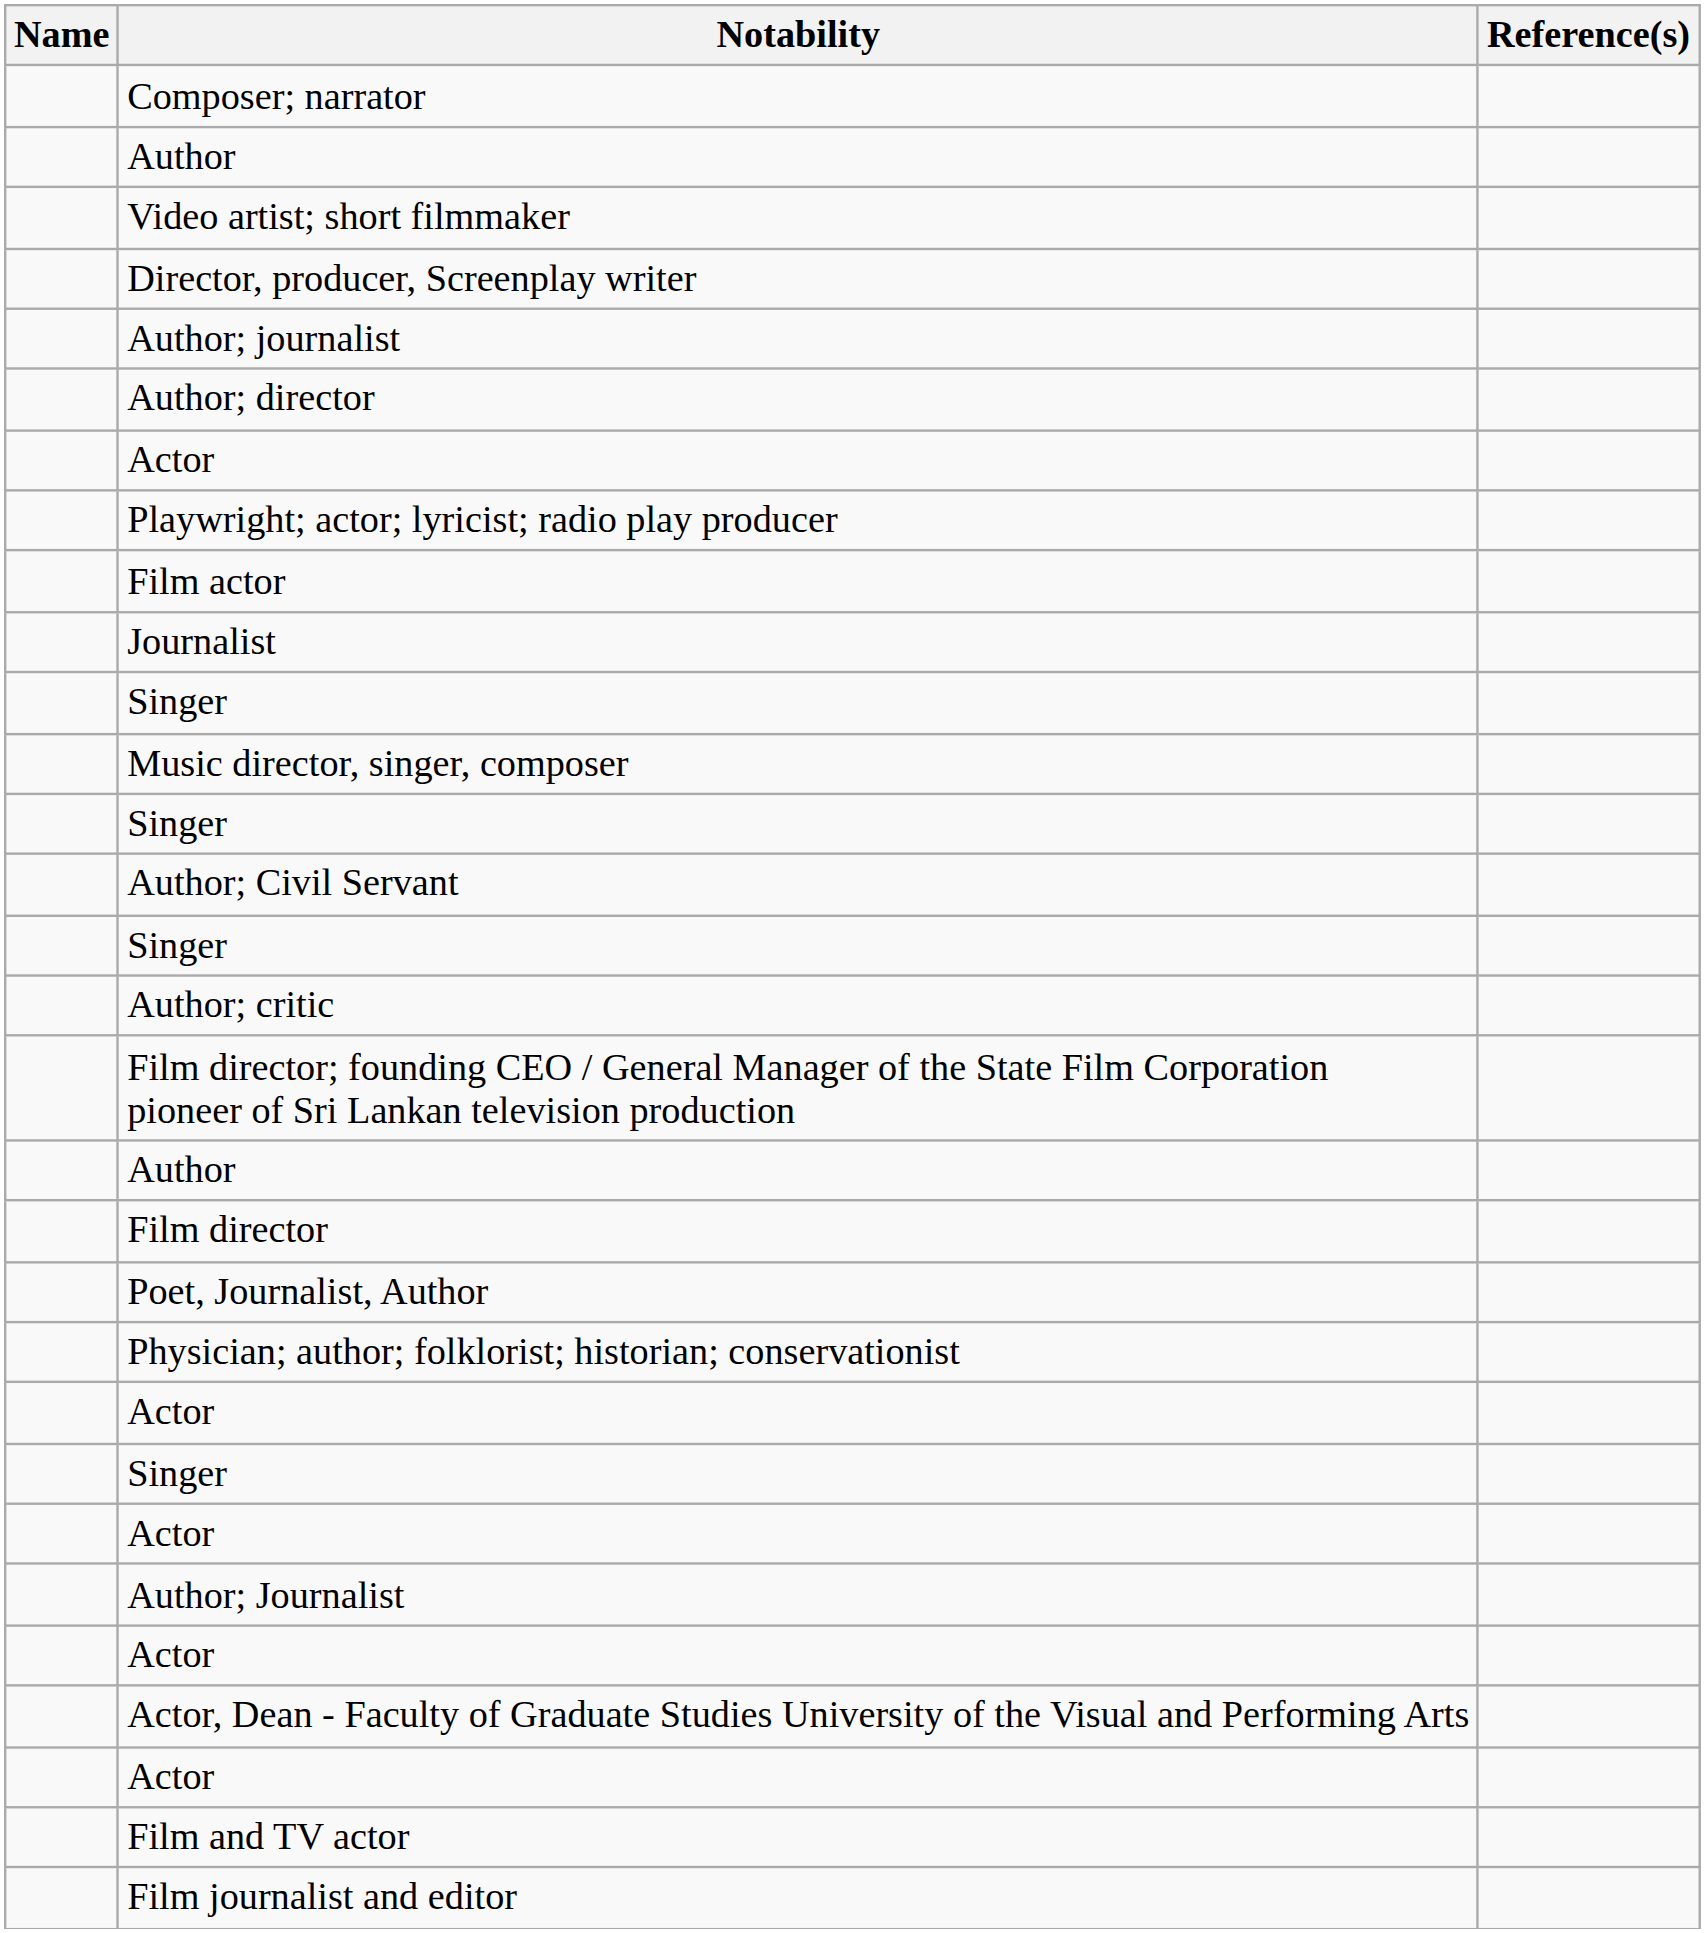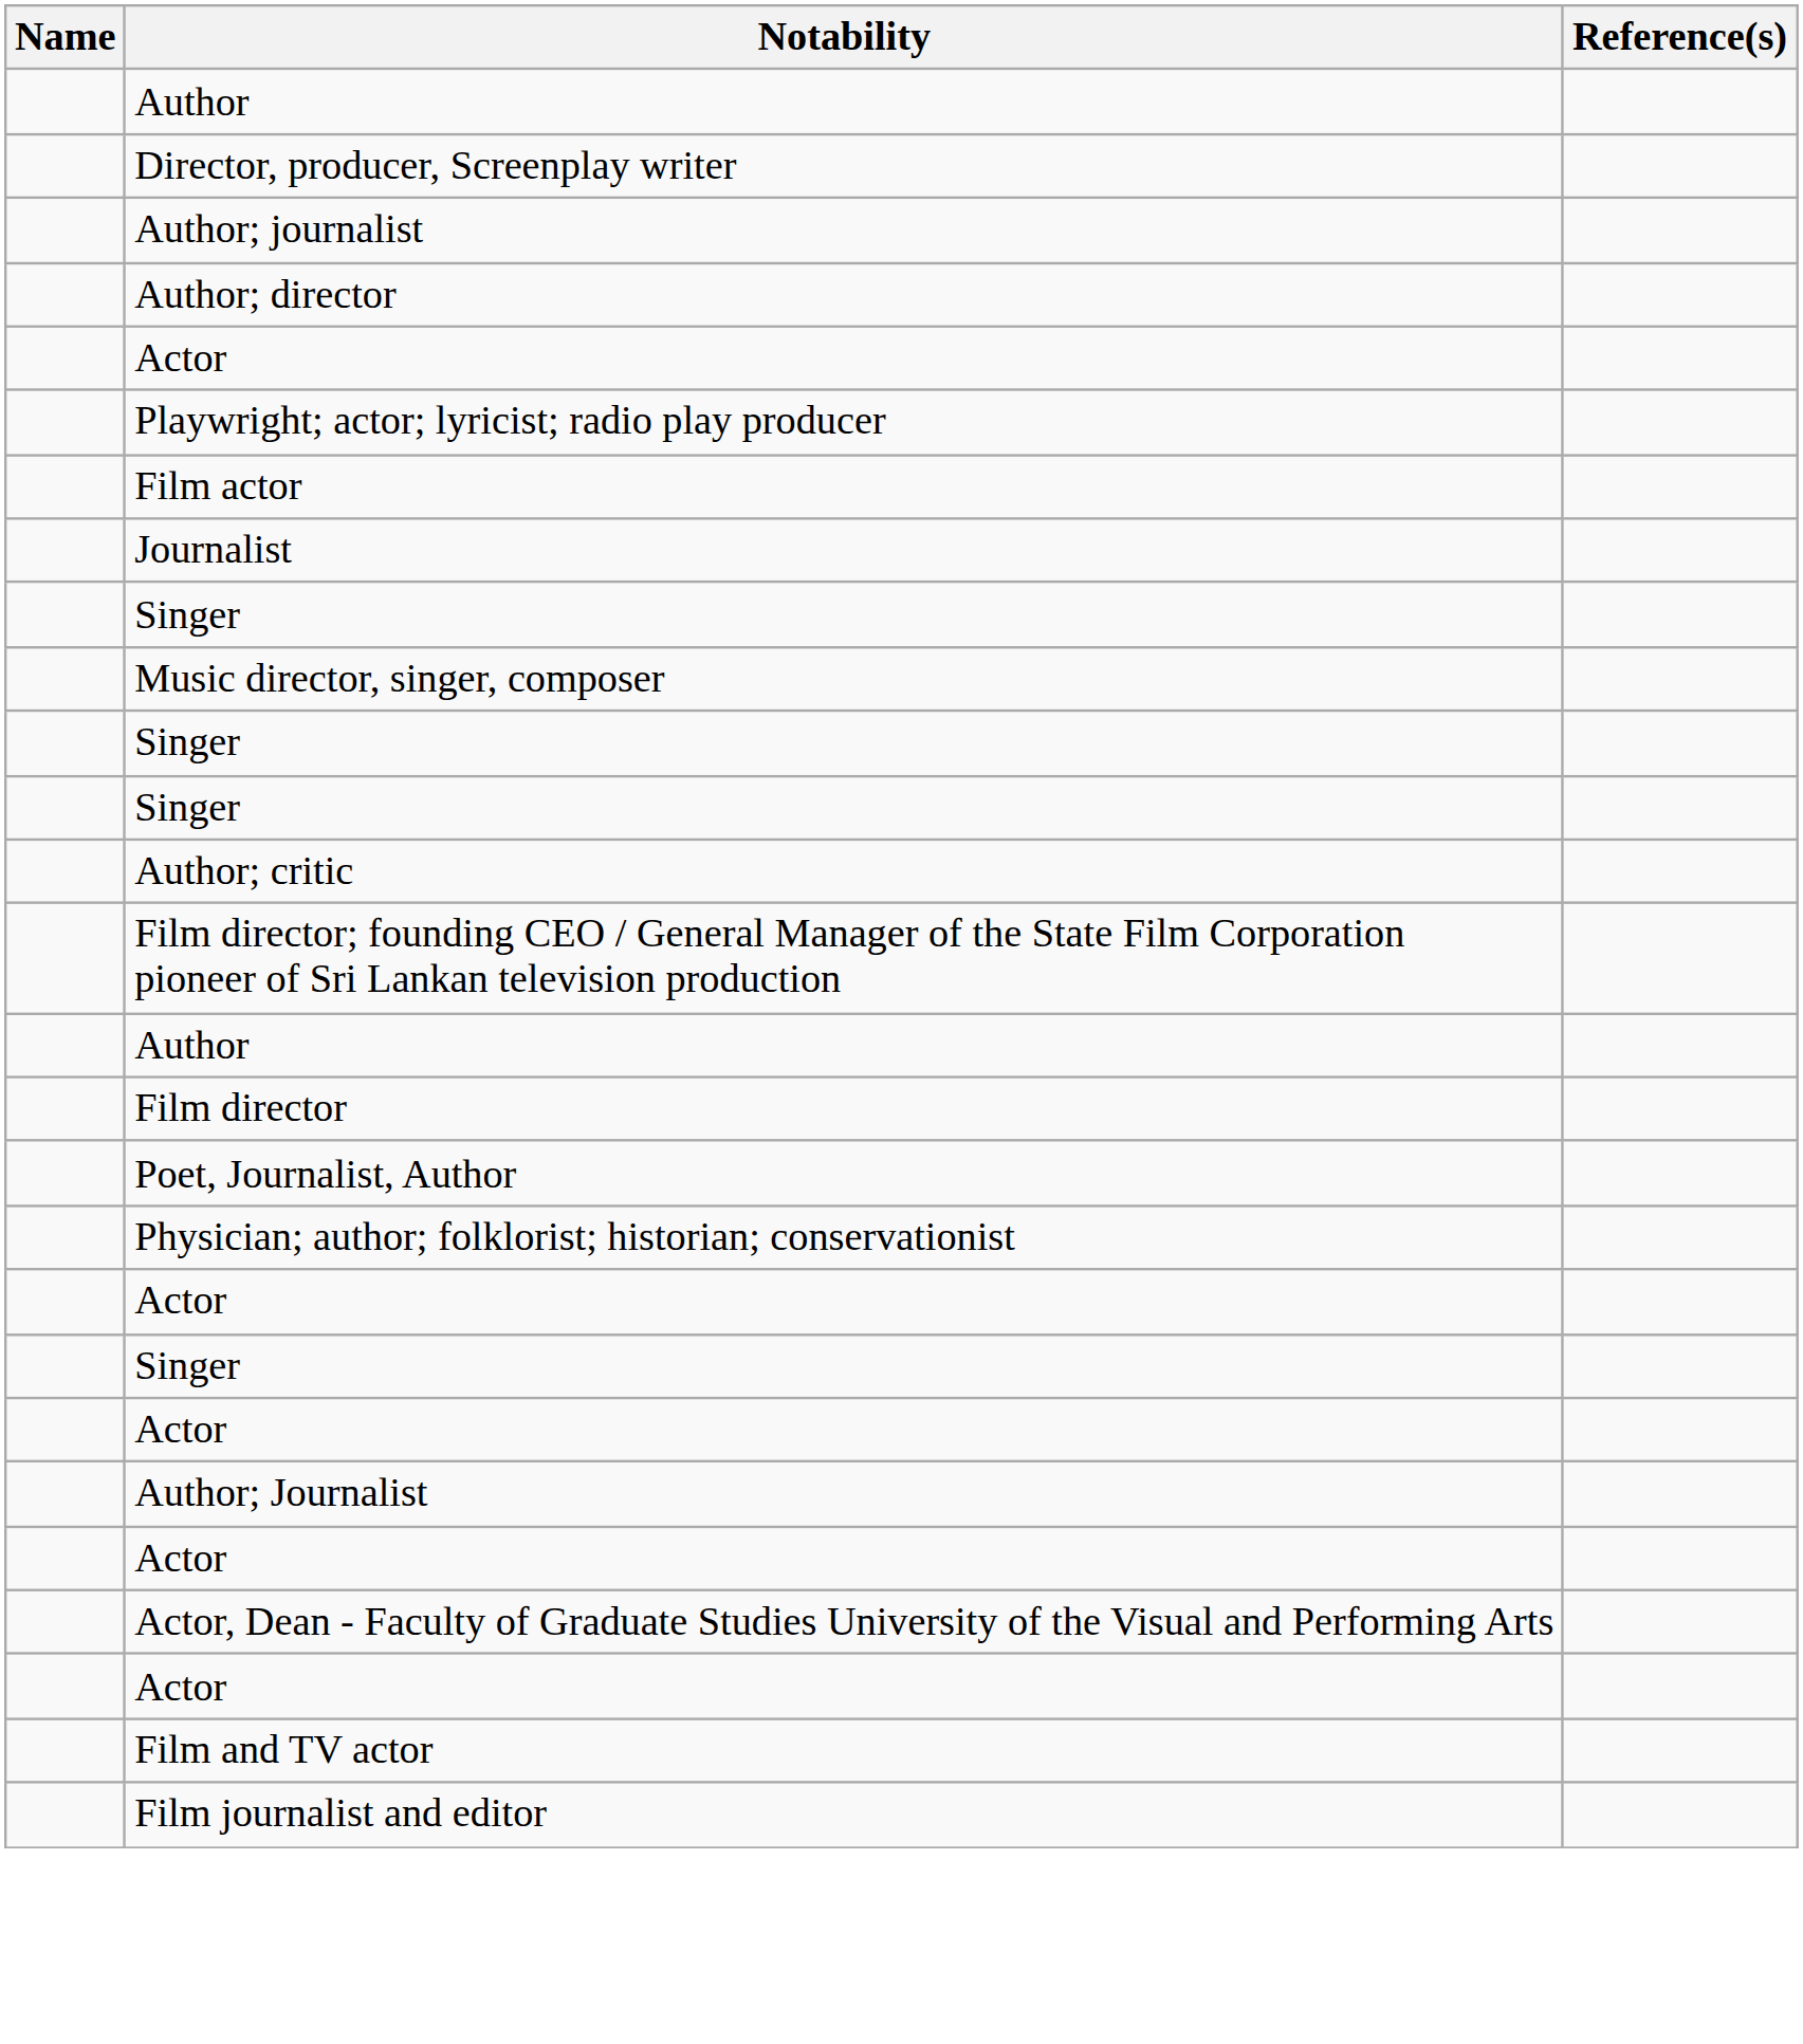- row: Composer; narrator
- row: Video artist; short filmmaker
- row: Author; Civil Servant
